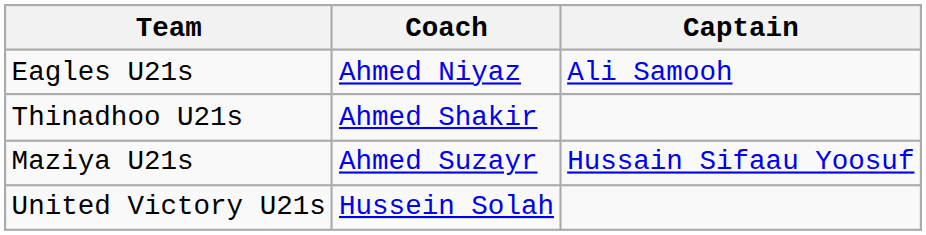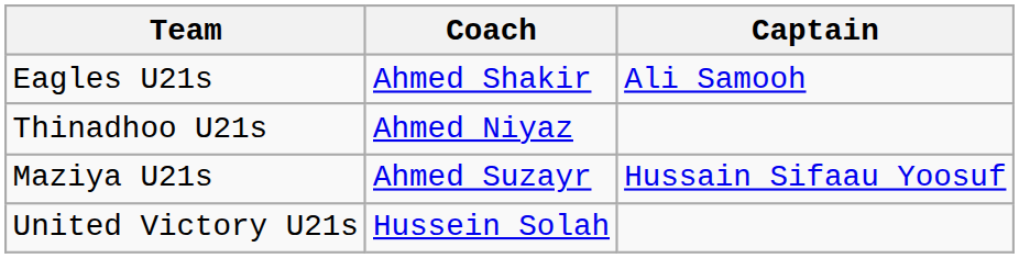Eagles U21s | Coach: Ahmed Niyaz -> Ahmed Shakir
Thinadhoo U21s | Coach: Ahmed Shakir -> Ahmed Niyaz
